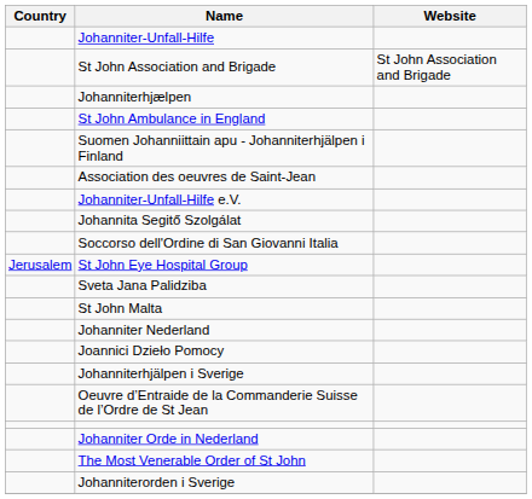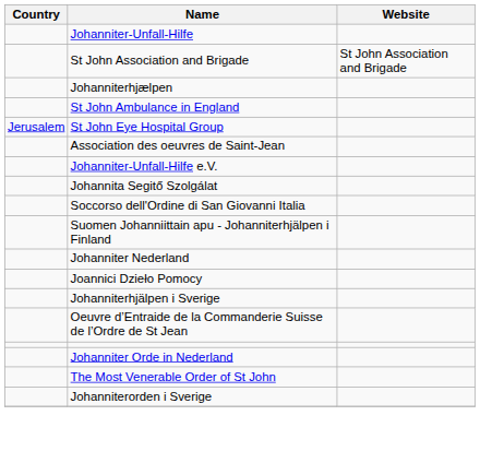rows swapped: Suomen Johanniittain apu - Johanniterhjälpen i Finland <-> St John Eye Hospital Group
- row: Sveta Jana Palidziba
- row: St John Malta
